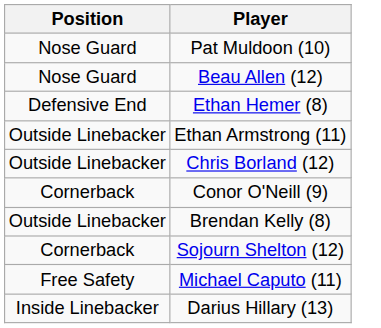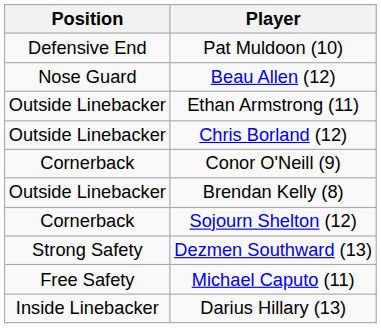Pat Muldoon (10) | Position: Nose Guard -> Defensive End
- row: Defensive End | Ethan Hemer (8)
+ row: Strong Safety | Dezmen Southward (13)
